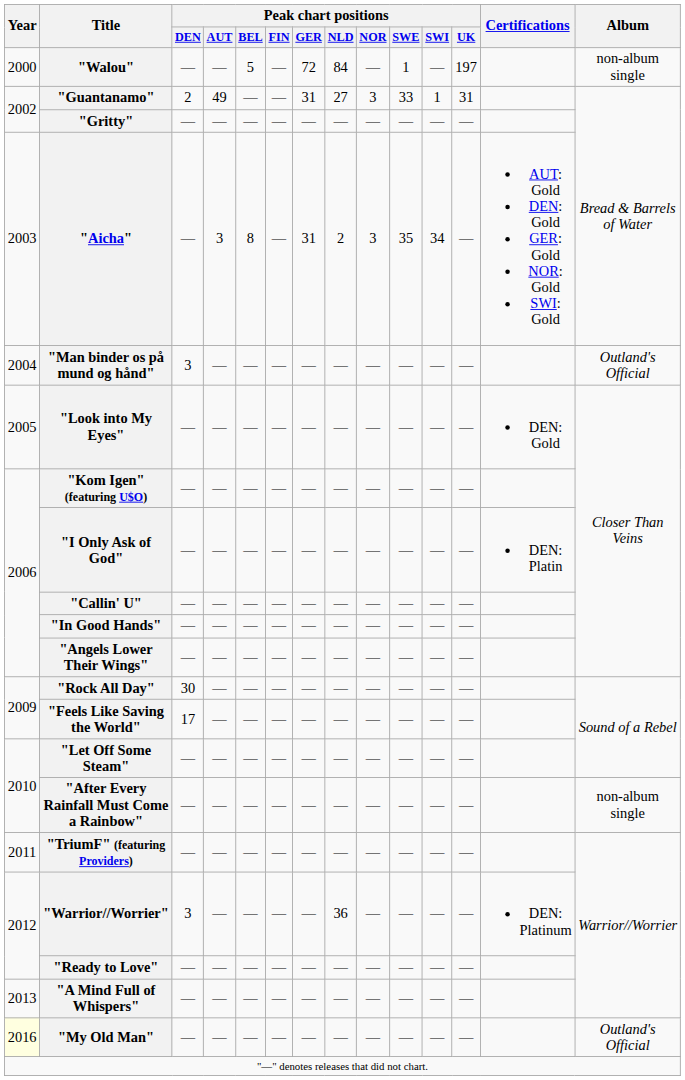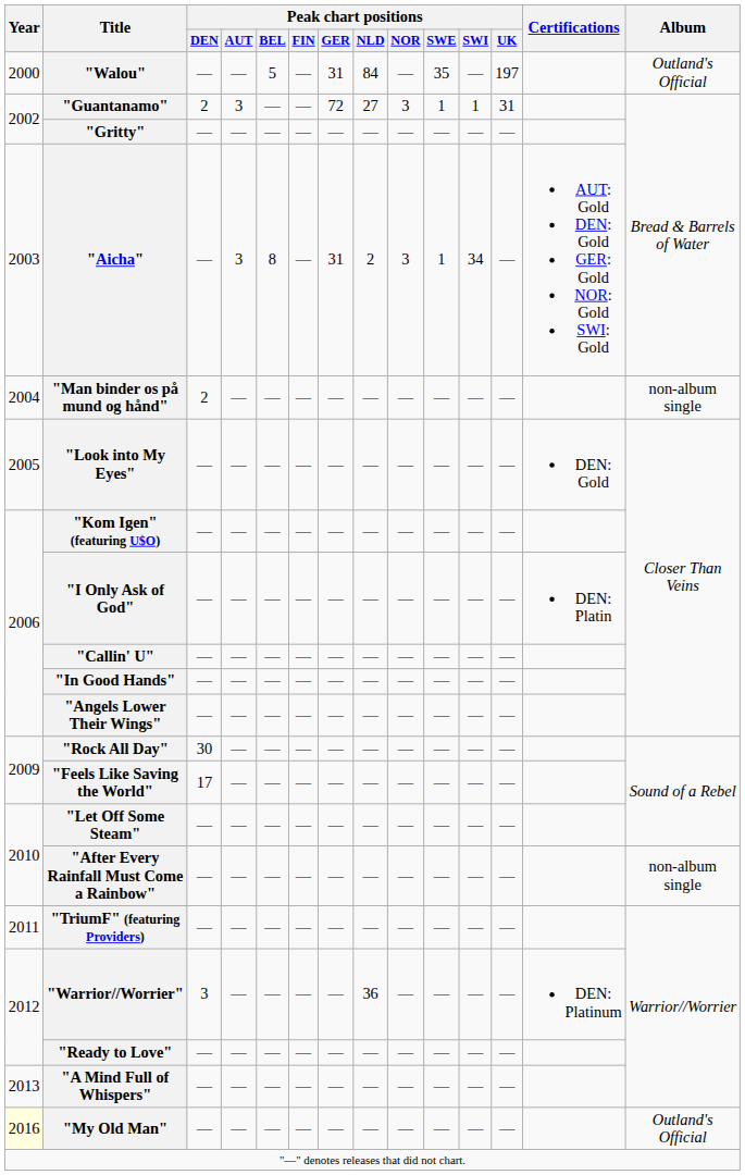"Walou" | Peak chart positions / GER: 72 -> 31
"Walou" | Peak chart positions / SWE: 1 -> 35
"Walou" | Album: non-album single -> Outland's Official
"Guantanamo" | Peak chart positions / AUT: 49 -> 3
"Guantanamo" | Peak chart positions / GER: 31 -> 72
"Guantanamo" | Peak chart positions / SWE: 33 -> 1
"Aicha" | Peak chart positions / SWE: 35 -> 1
"Man binder os på mund og hånd" | Peak chart positions / DEN: 3 -> 2
"Man binder os på mund og hånd" | Album: Outland's Official -> non-album single
